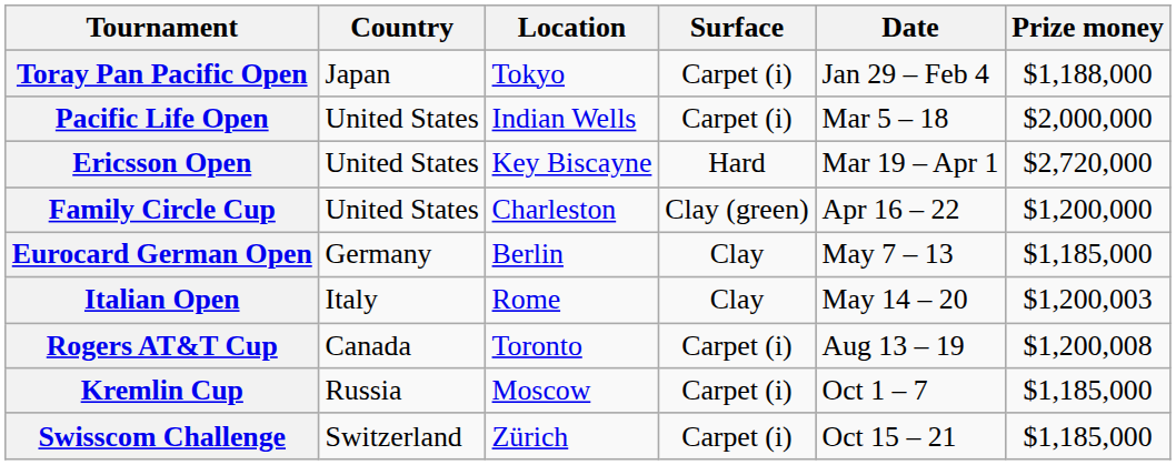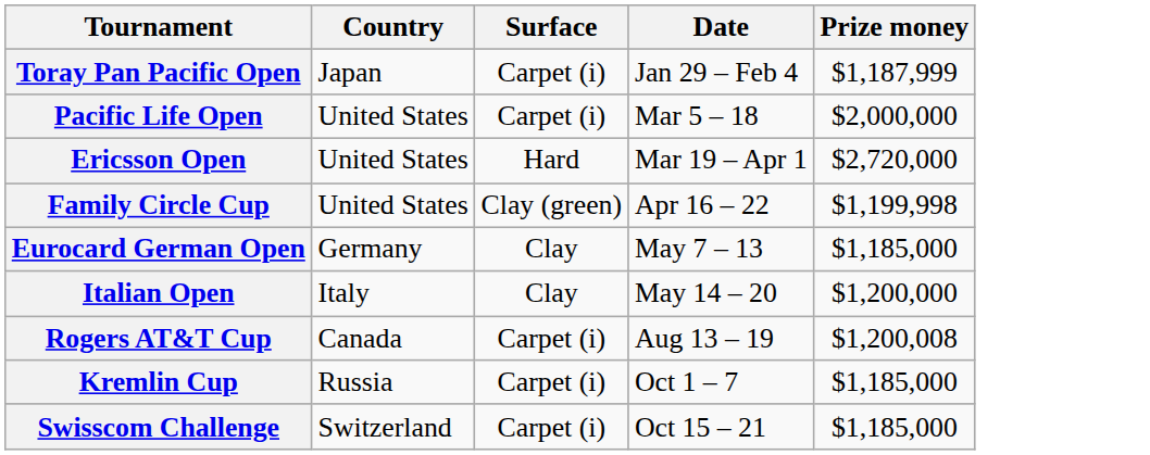- column: Location | Tokyo | Indian Wells | Key Biscayne | Charleston | Berlin | Rome | Toronto | Moscow | Zürich
Toray Pan Pacific Open | Prize money: $1,188,000 -> $1,187,999
Family Circle Cup | Prize money: $1,200,000 -> $1,199,998
Italian Open | Prize money: $1,200,003 -> $1,200,000
